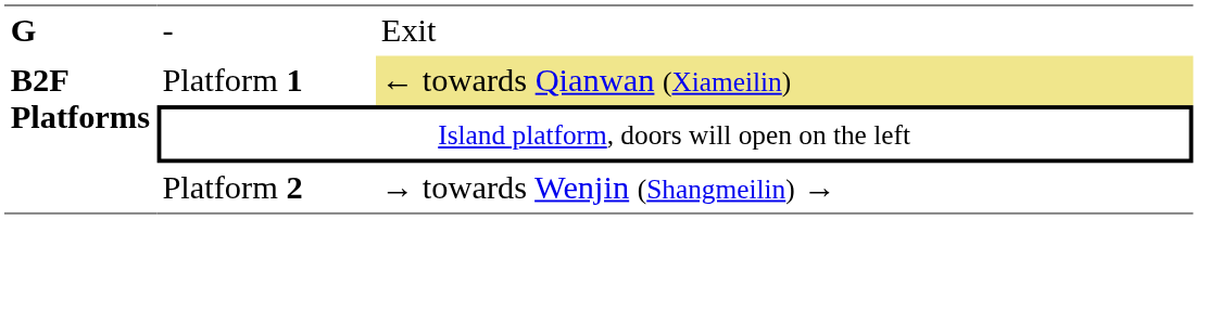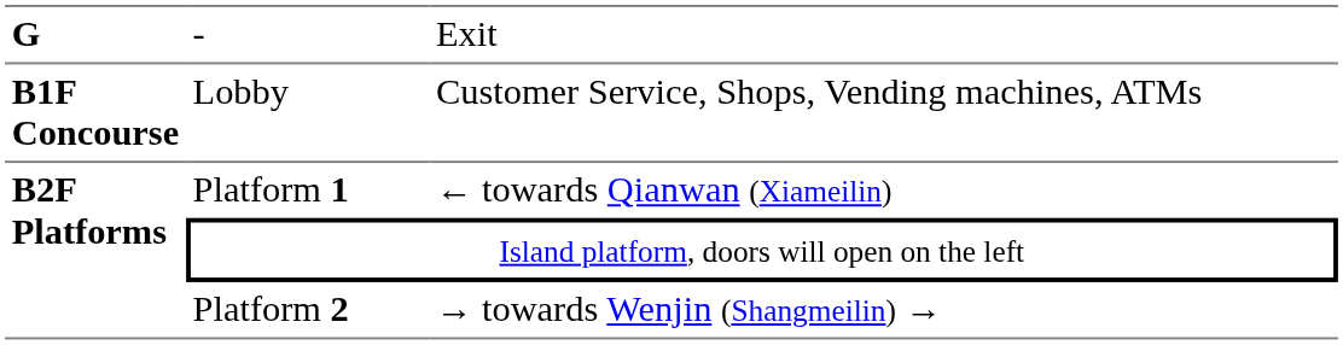+ row: B1F Concourse | Lobby | Customer Service, Shops, Vending machines, ATMs
Platform 1 | column 3: khaki background -> no background
